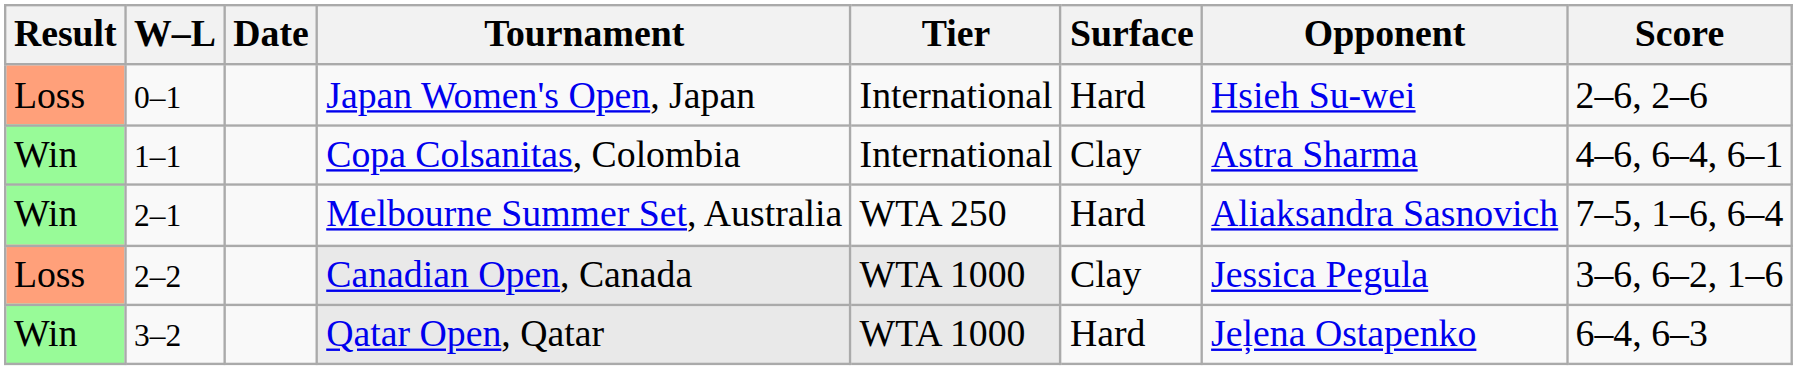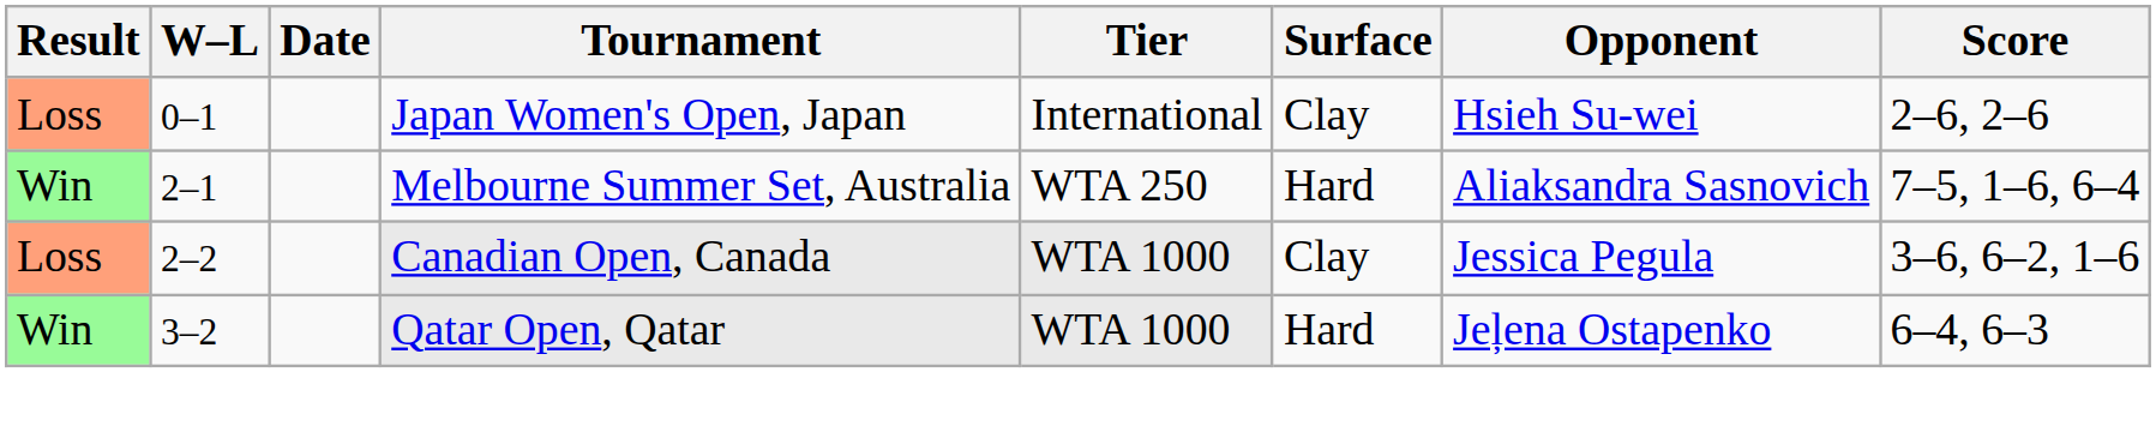Japan Women's Open, Japan | Surface: Hard -> Clay
- row: Win | 1–1 | Copa Colsanitas, Colombia | International | Clay | Astra Sharma | 4–6, 6–4, 6–1
